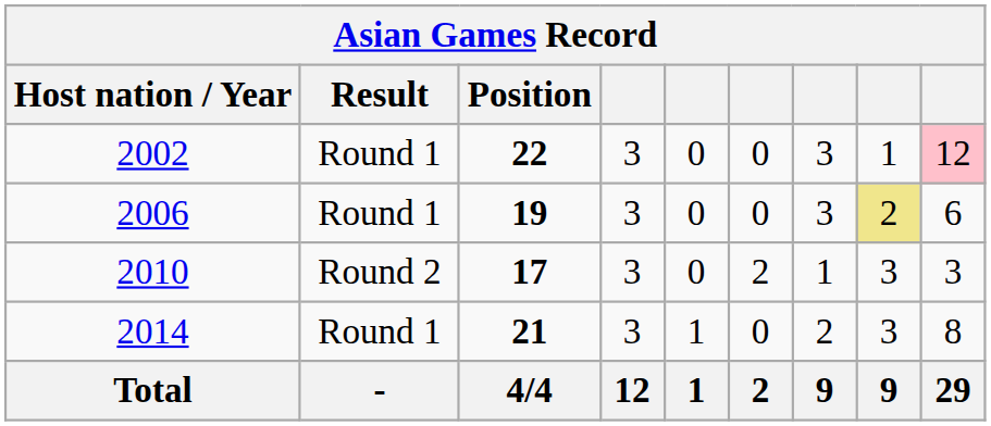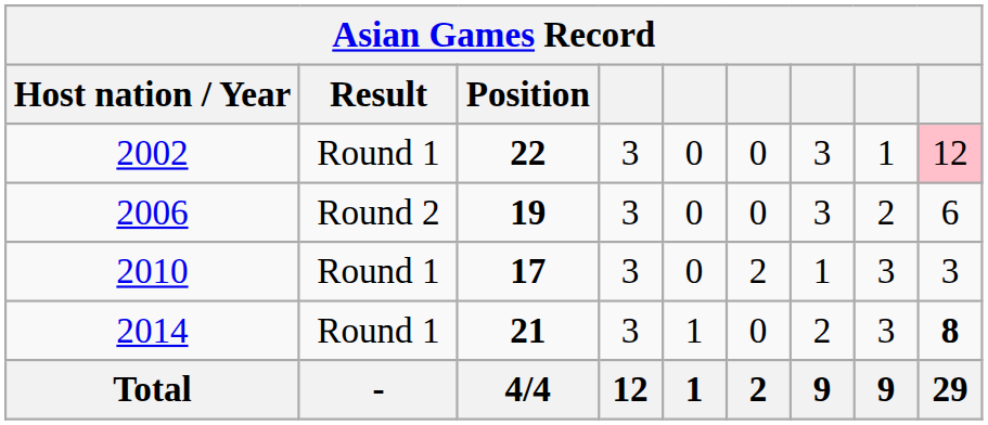2006 | Result: Round 1 -> Round 2
2006 | column 8: khaki background -> no background
2010 | Result: Round 2 -> Round 1
2014 | column 9: normal -> bold
